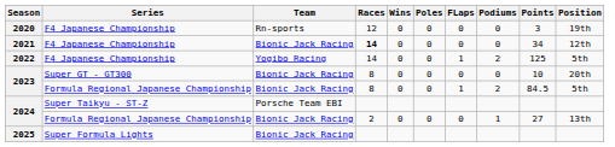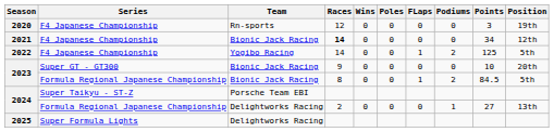2023 / Super GT - GT300 | Races: 8 -> 9
2024 / Formula Regional Japanese Championship | Team: Bionic Jack Racing -> Delightworks Racing
2025 | Team: Bionic Jack Racing -> Delightworks Racing
